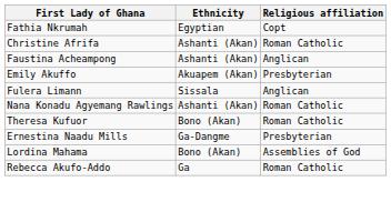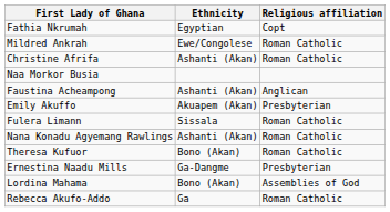+ row: Mildred Ankrah | Ewe/Congolese | Roman Catholic
+ row: Naa Morkor Busia
Fulera Limann | Religious affiliation: Anglican -> Roman Catholic
